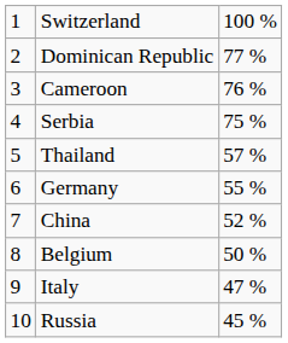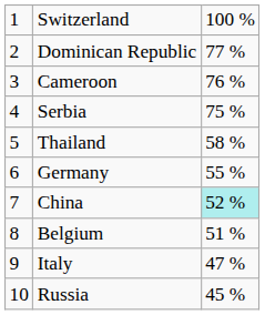Thailand | column 3: 57 % -> 58 %
China | column 3: no background -> paleturquoise background
Belgium | column 3: 50 % -> 51 %
